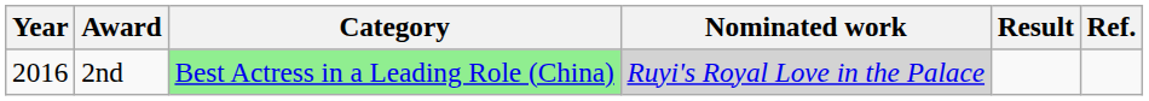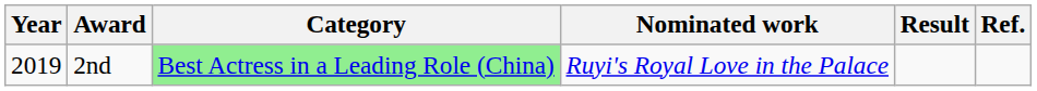2nd | Year: 2016 -> 2019
2nd | Nominated work: lightgrey background -> no background
